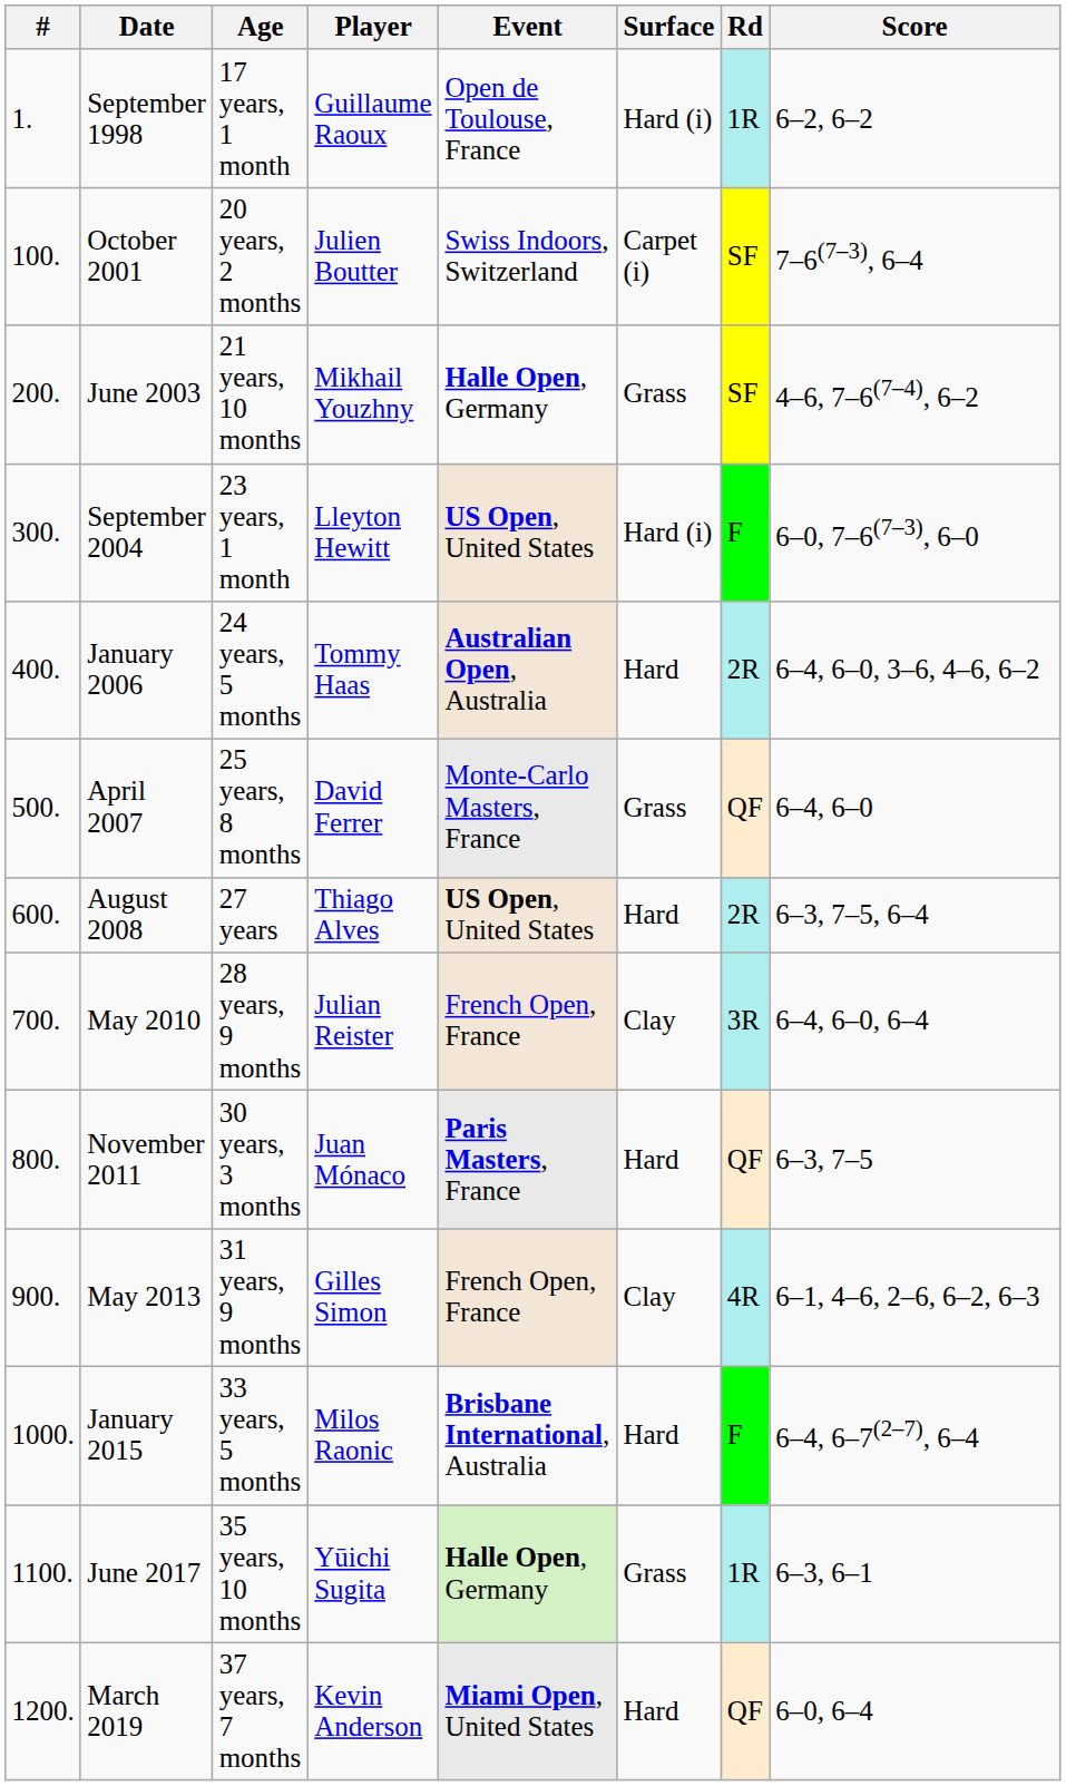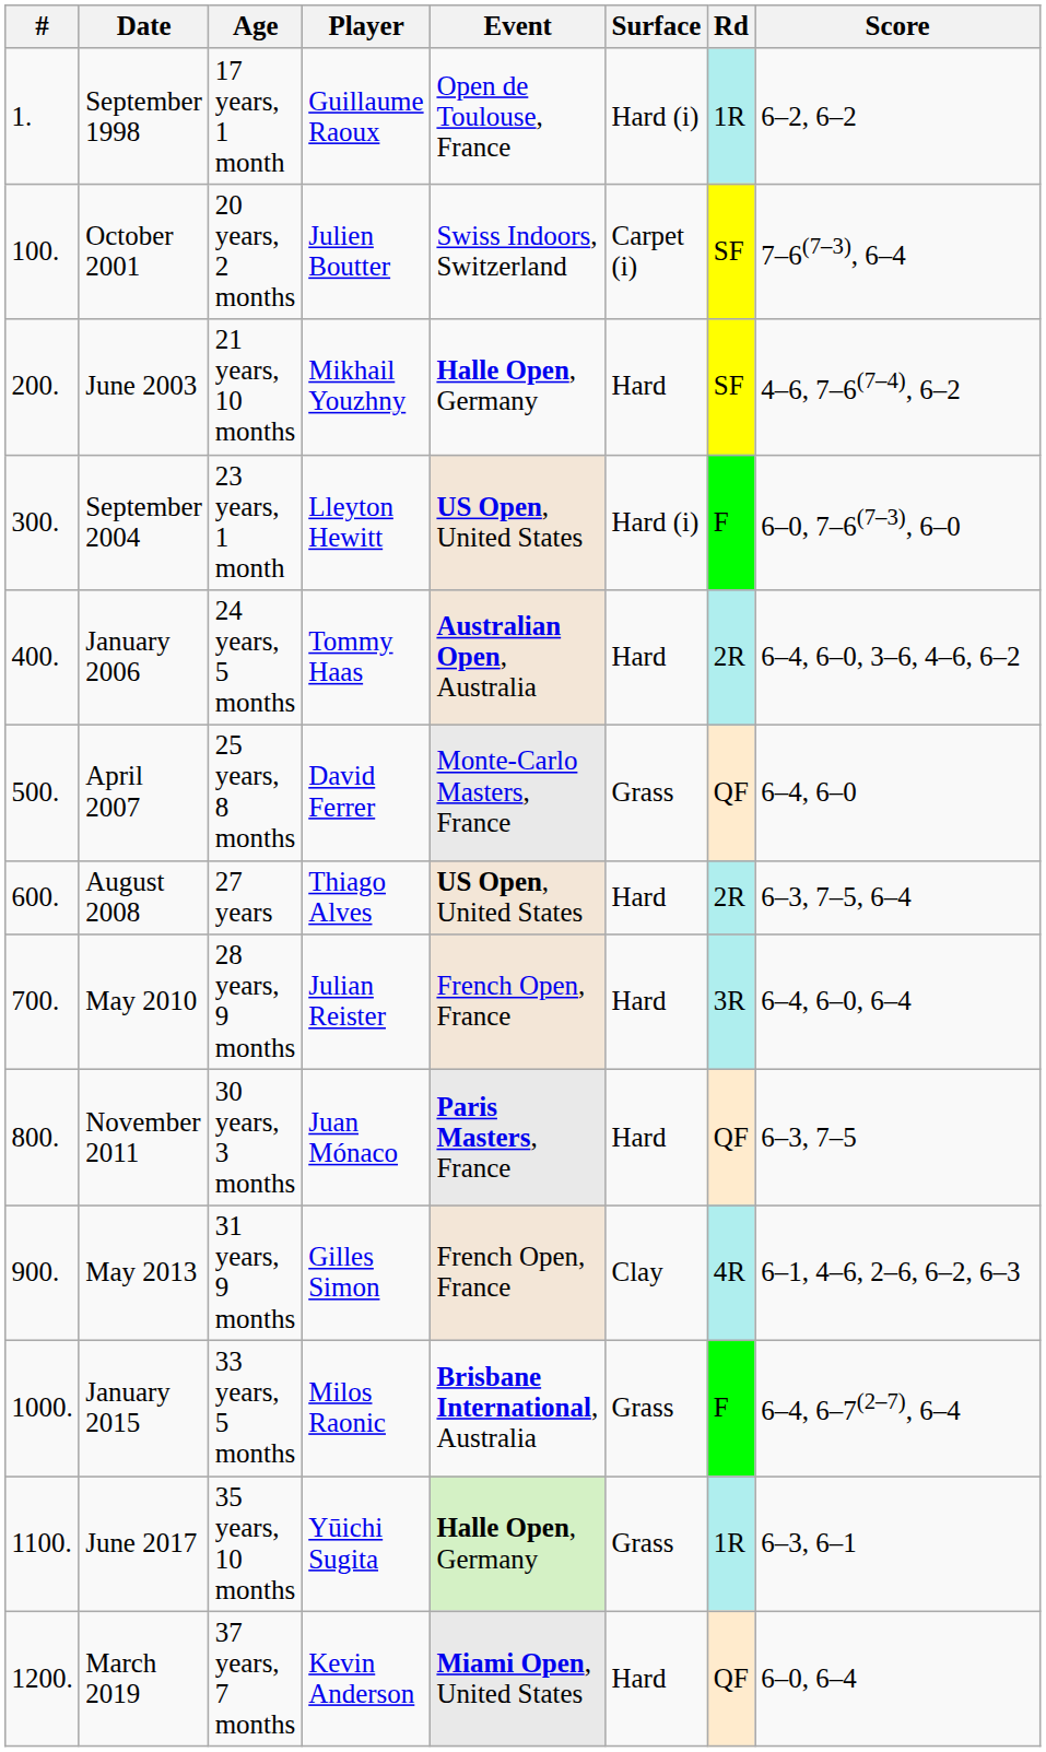June 2003 | Surface: Grass -> Hard
May 2010 | Surface: Clay -> Hard
January 2015 | Surface: Hard -> Grass
